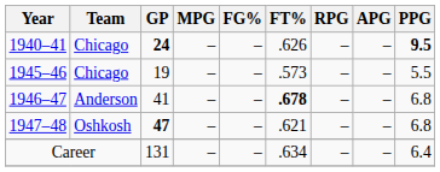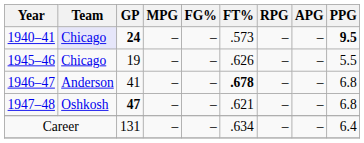1940–41 | Team: no background -> lavender background
1940–41 | FT%: .626 -> .573
1945–46 | FT%: .573 -> .626
